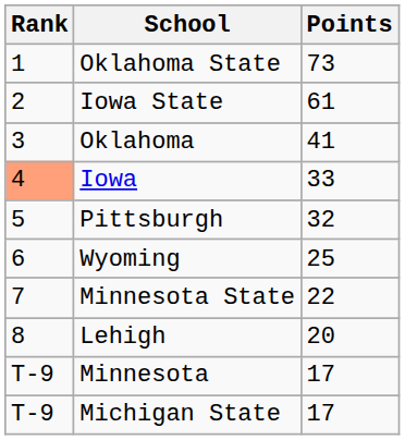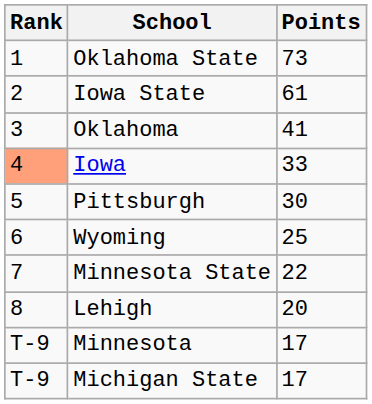Pittsburgh | Points: 32 -> 30
